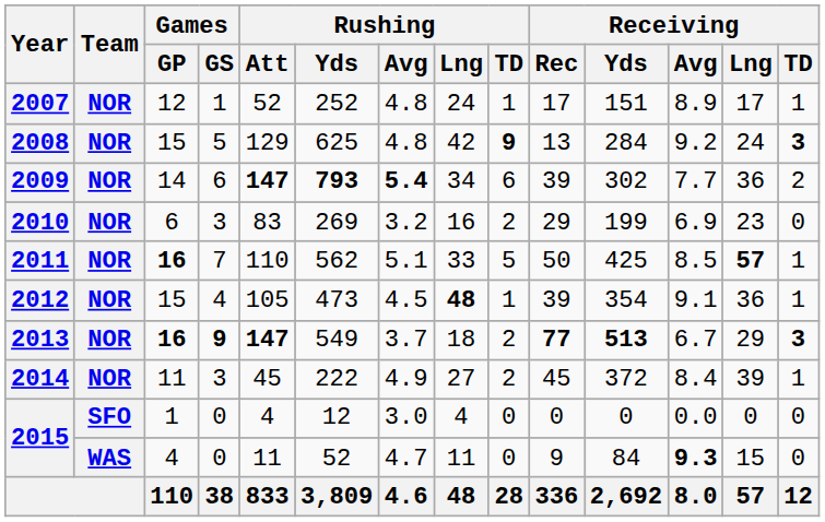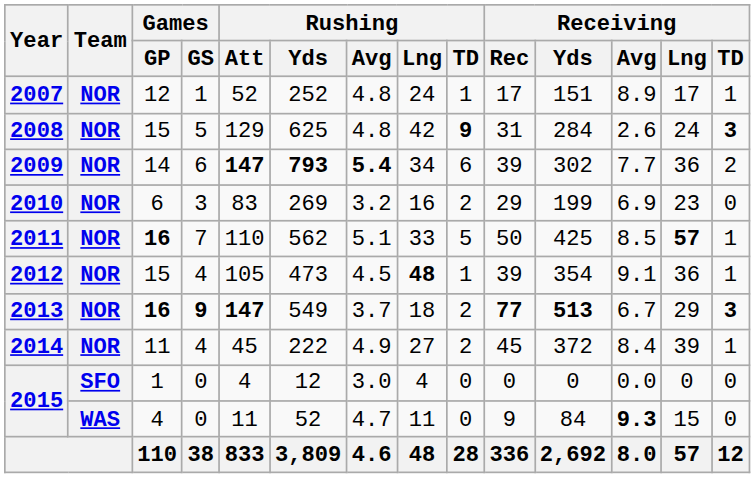2008 | Receiving / Rec: 13 -> 31
2008 | Receiving / Avg: 9.2 -> 2.6
2014 | Games / GS: 3 -> 4
